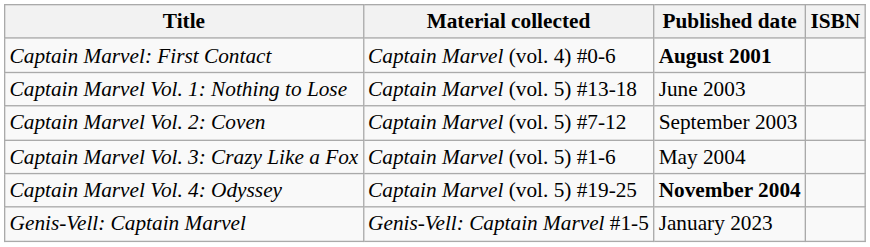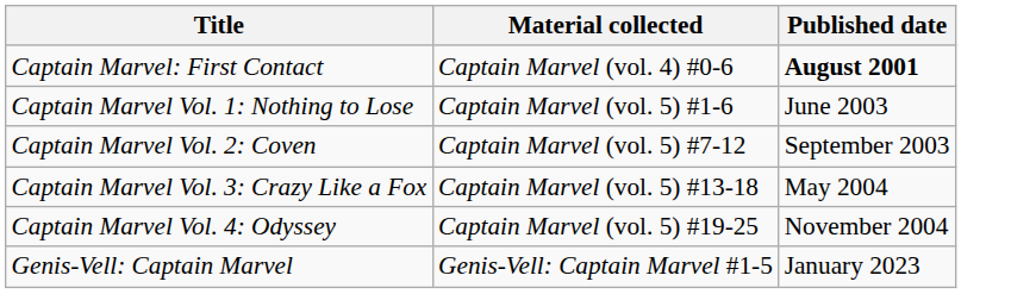- column: ISBN
Captain Marvel Vol. 1: Nothing to Lose | Material collected: Captain Marvel (vol. 5) #13-18 -> Captain Marvel (vol. 5) #1-6
Captain Marvel Vol. 3: Crazy Like a Fox | Material collected: Captain Marvel (vol. 5) #1-6 -> Captain Marvel (vol. 5) #13-18
Captain Marvel Vol. 4: Odyssey | Published date: bold -> normal
